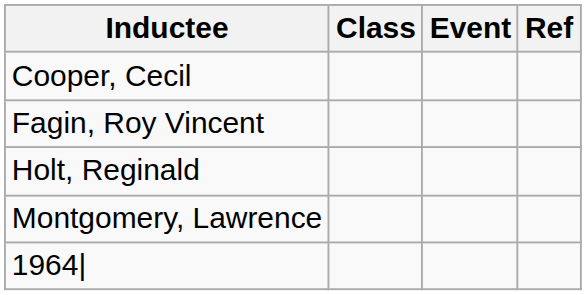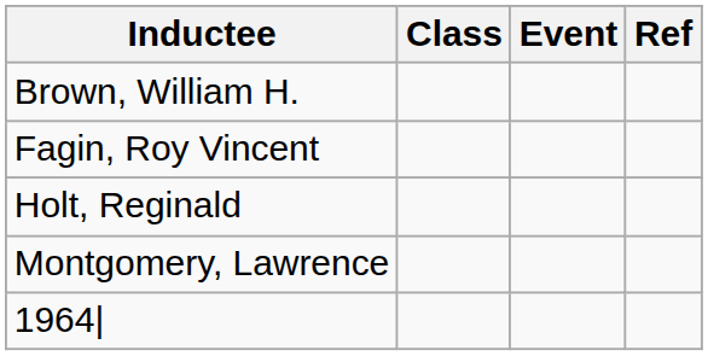+ row: Brown, William H.
- row: Cooper, Cecil
